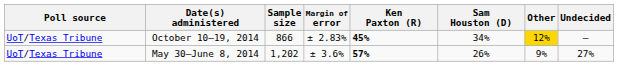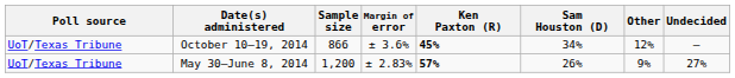October 10–19, 2014 | Margin of error: ± 2.83% -> ± 3.6%
October 10–19, 2014 | Other: gold background -> no background
May 30–June 8, 2014 | Sample size: 1,202 -> 1,200
May 30–June 8, 2014 | Margin of error: ± 3.6% -> ± 2.83%
